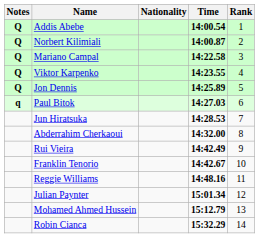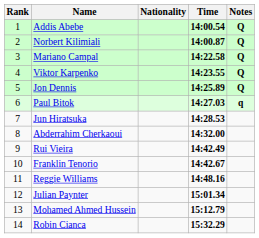columns swapped: Rank <-> Notes
